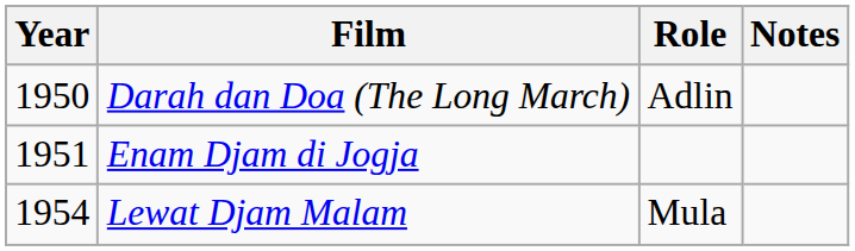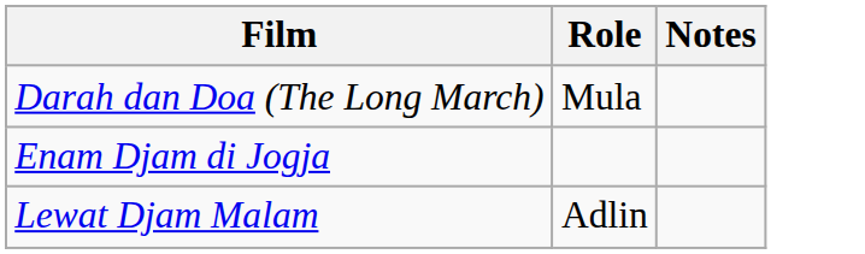- column: Year | 1950 | 1951 | 1954
Darah dan Doa (The Long March) | Role: Adlin -> Mula
Lewat Djam Malam | Role: Mula -> Adlin
